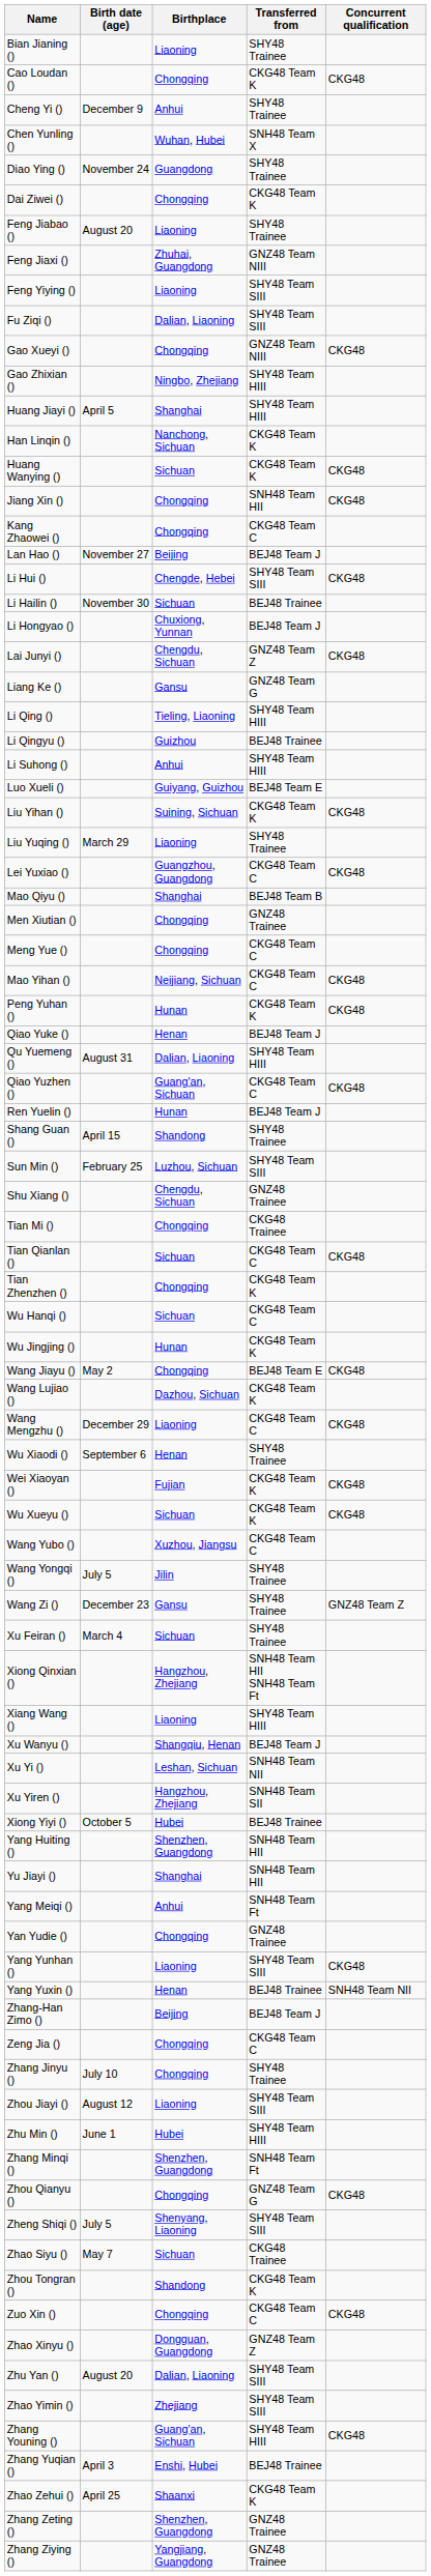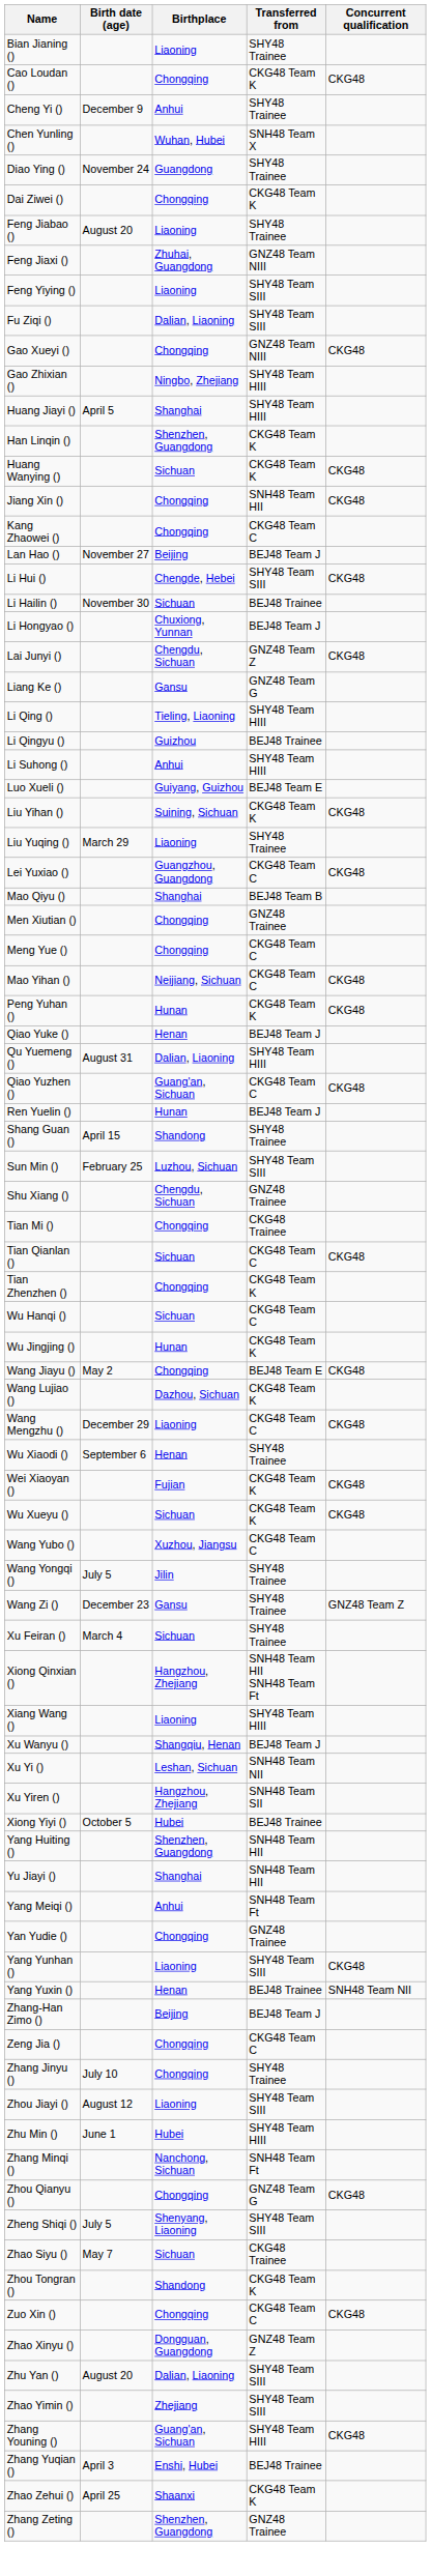Han Linqin () | Birthplace: Nanchong, Sichuan -> Shenzhen, Guangdong
Zhang Minqi () | Birthplace: Shenzhen, Guangdong -> Nanchong, Sichuan
- row: Zhang Ziying () | Yangjiang, Guangdong | GNZ48 Trainee
